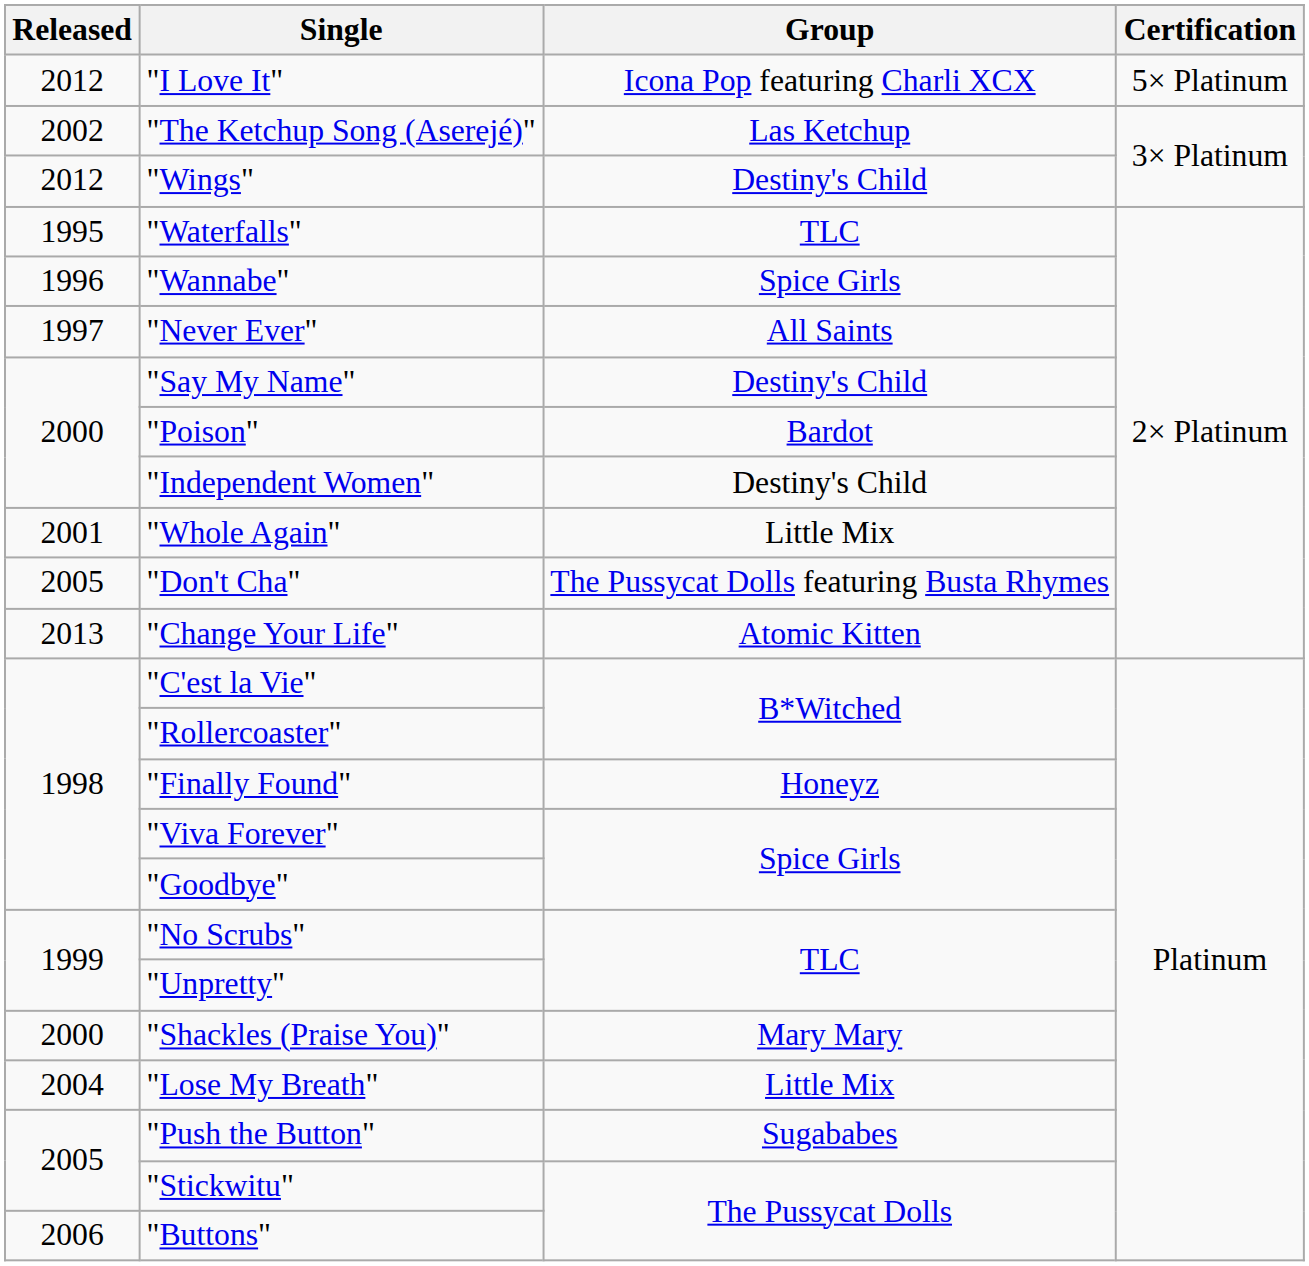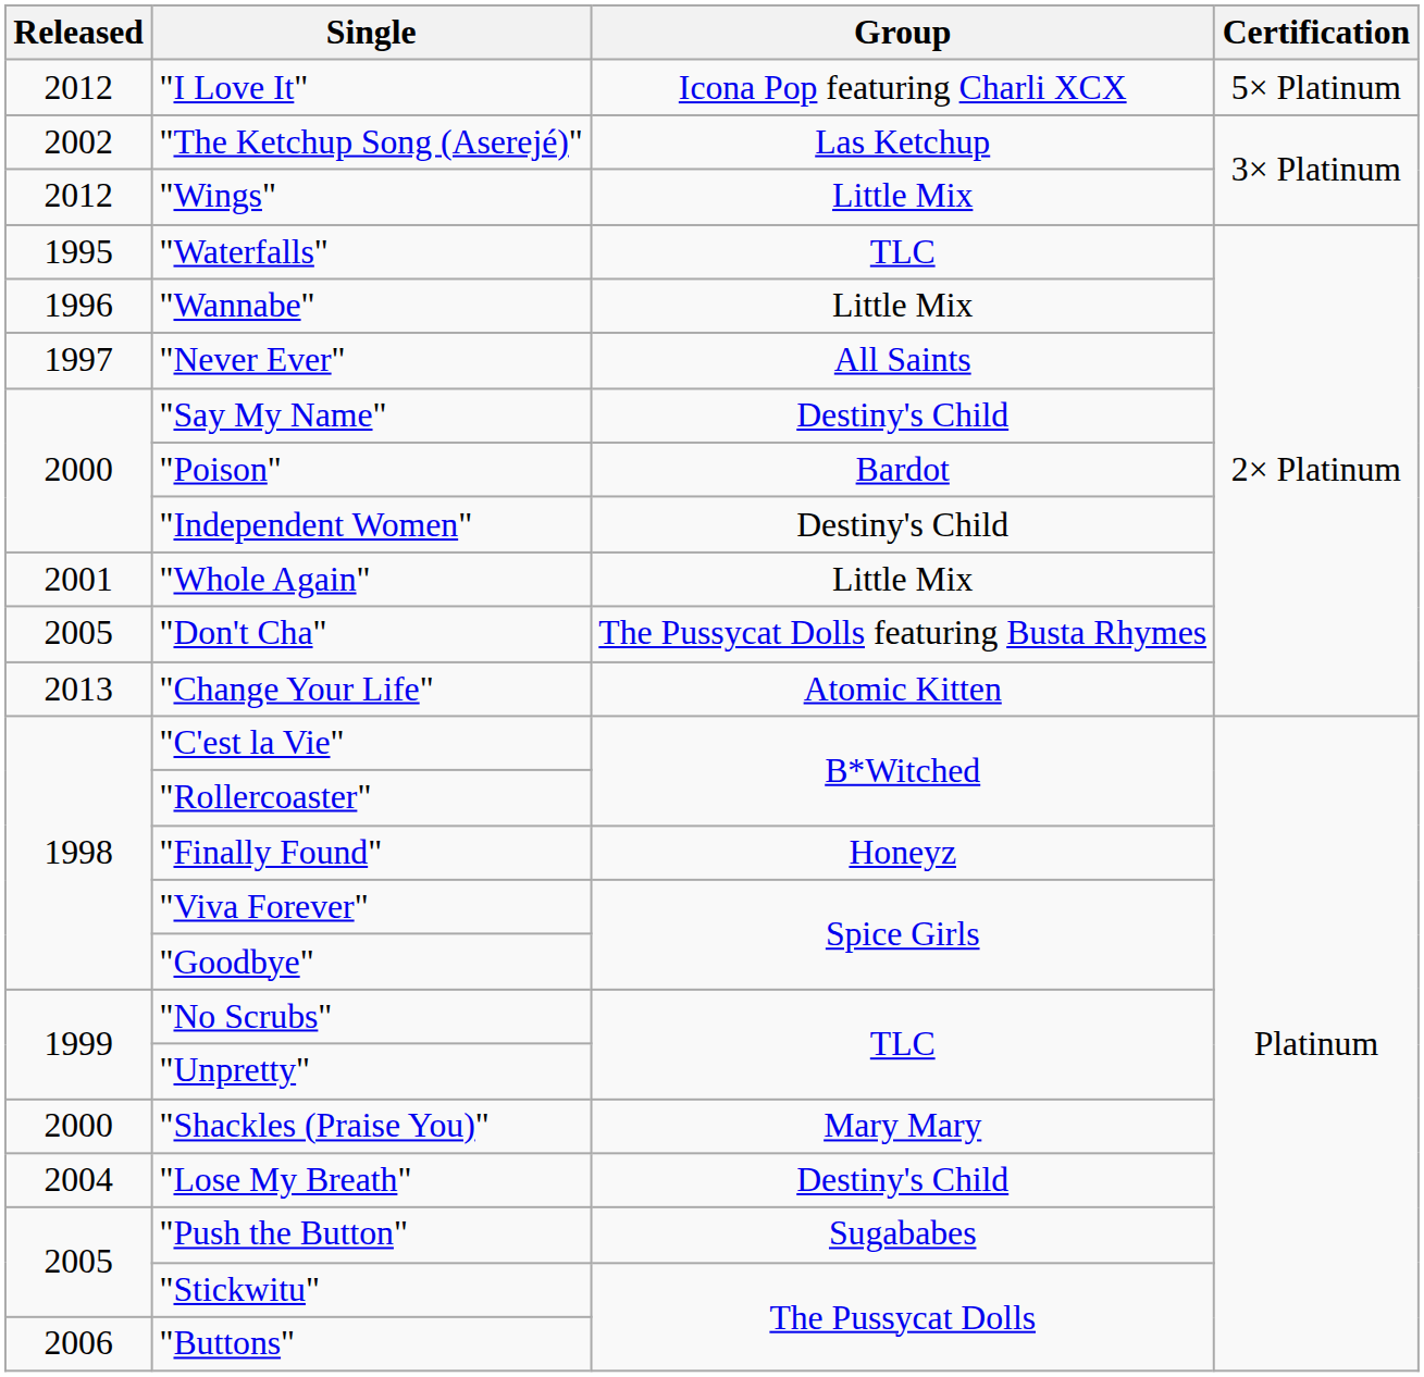"Wings" | Group: Destiny's Child -> Little Mix
"Wannabe" | Group: Spice Girls -> Little Mix
"Lose My Breath" | Group: Little Mix -> Destiny's Child
